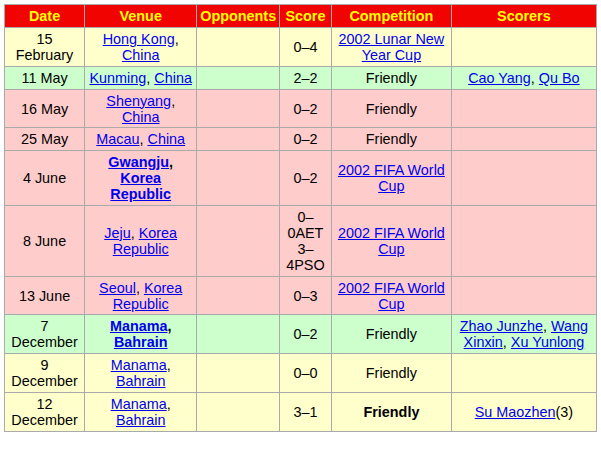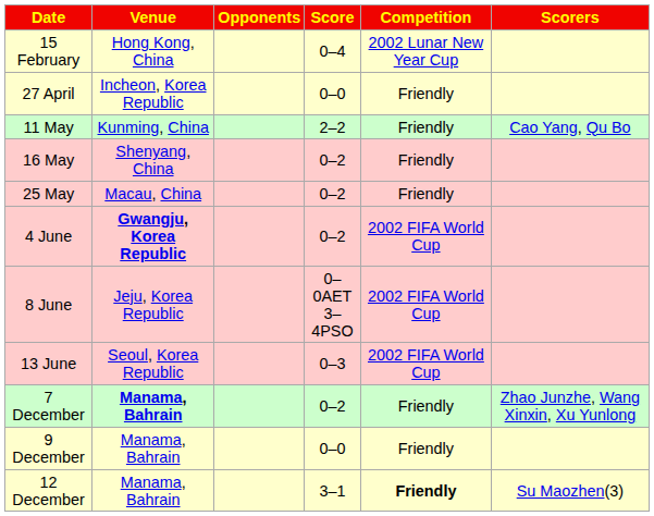+ row: 27 April | Incheon, Korea Republic | 0–0 | Friendly
